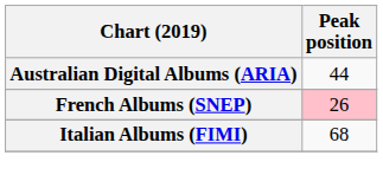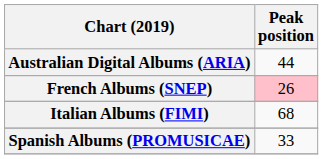+ row: Spanish Albums (PROMUSICAE) | 33
